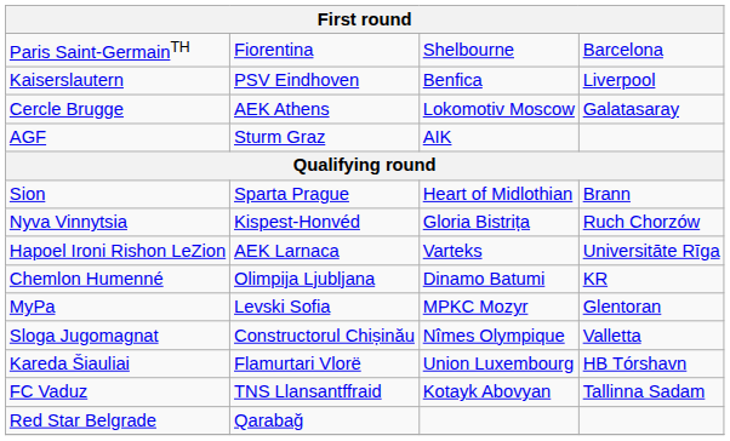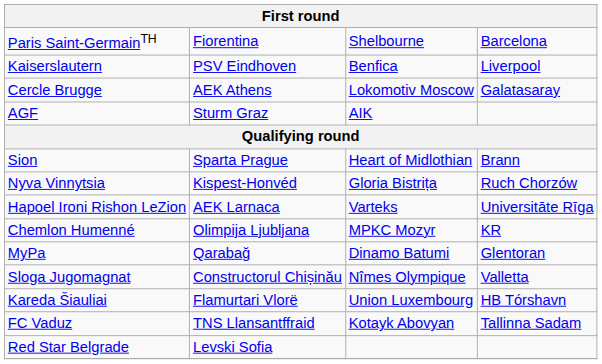Chemlon Humenné | column 3: Dinamo Batumi -> MPKC Mozyr
MyPa | column 2: Levski Sofia -> Qarabağ
MyPa | column 3: MPKC Mozyr -> Dinamo Batumi
Red Star Belgrade | column 2: Qarabağ -> Levski Sofia
